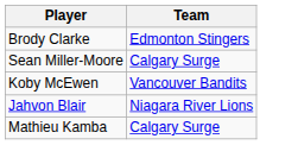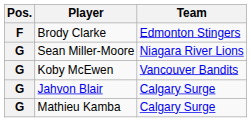+ column: Pos. | F | G | G | G | G
Sean Miller-Moore | Team: Calgary Surge -> Niagara River Lions
Jahvon Blair | Team: Niagara River Lions -> Calgary Surge
